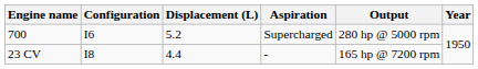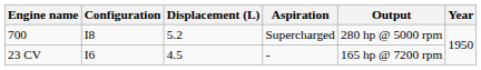700 | Configuration: I6 -> I8
23 CV | Configuration: I8 -> I6
23 CV | Displacement (L): 4.4 -> 4.5
